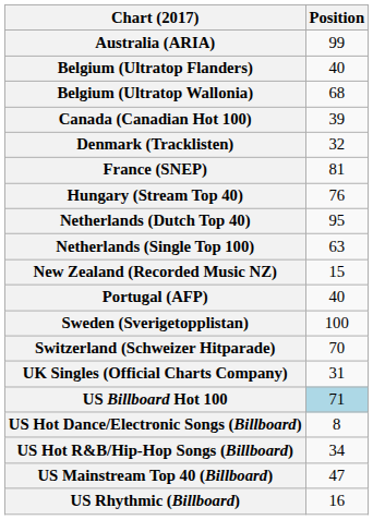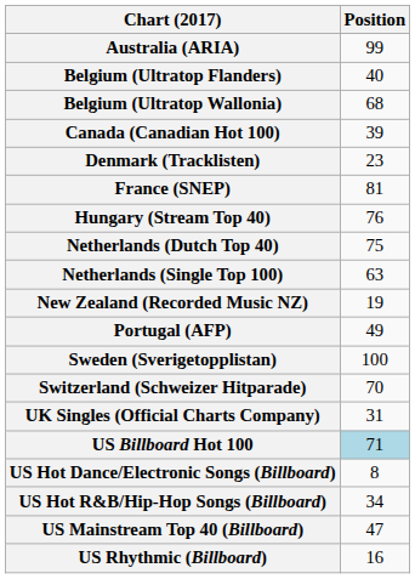Denmark (Tracklisten) | Position: 32 -> 23
Netherlands (Dutch Top 40) | Position: 95 -> 75
New Zealand (Recorded Music NZ) | Position: 15 -> 19
Portugal (AFP) | Position: 40 -> 49
